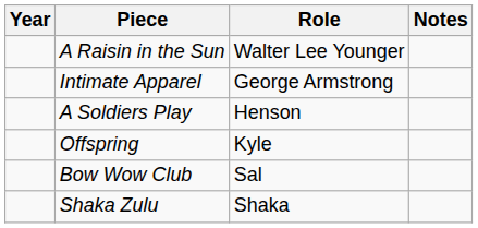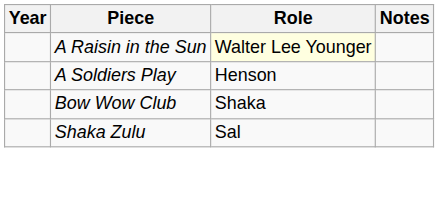A Raisin in the Sun | Role: no background -> lightyellow background
- row: Intimate Apparel | George Armstrong
- row: Offspring | Kyle
Bow Wow Club | Role: Sal -> Shaka
Shaka Zulu | Role: Shaka -> Sal
